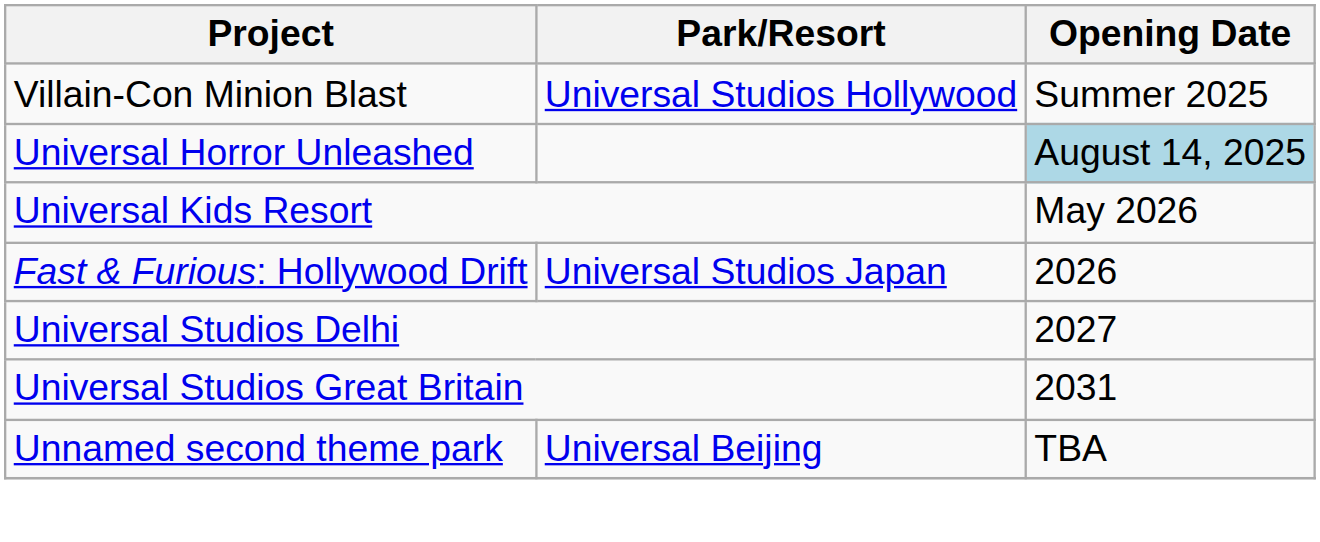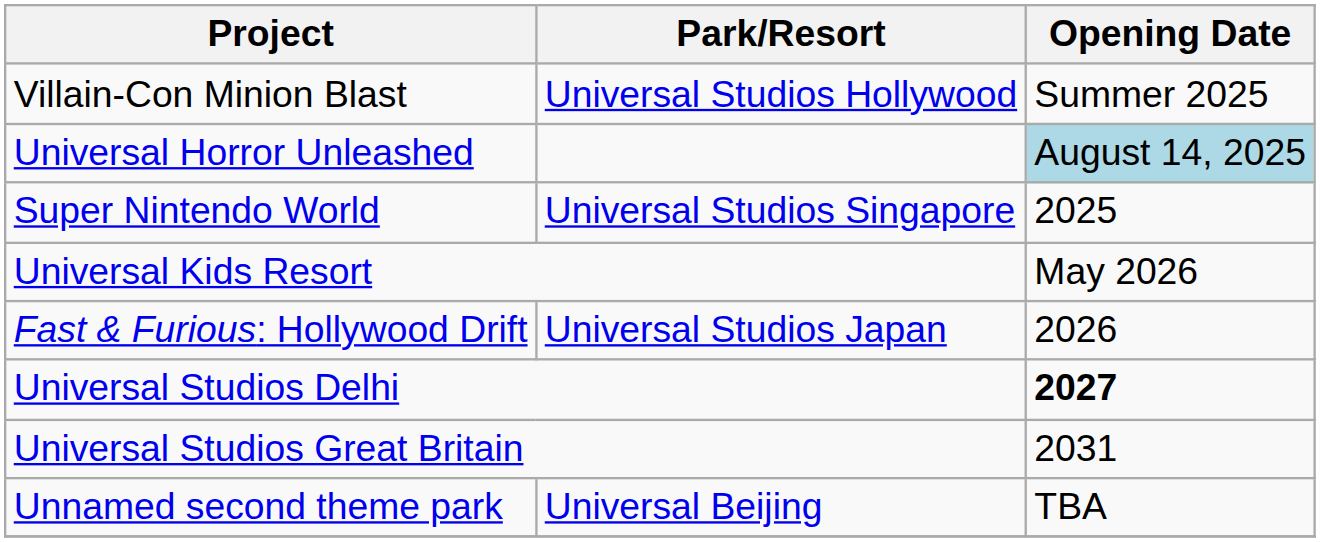+ row: Super Nintendo World | Universal Studios Singapore | 2025
Universal Studios Delhi | Opening Date: normal -> bold
